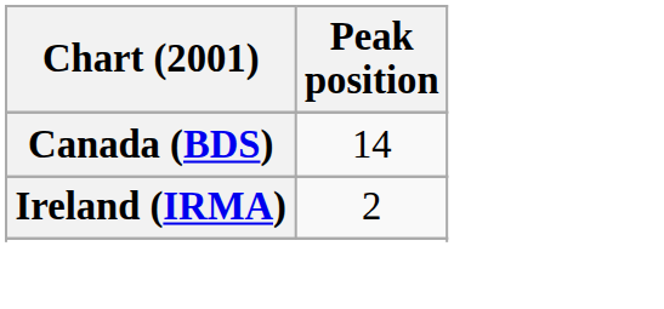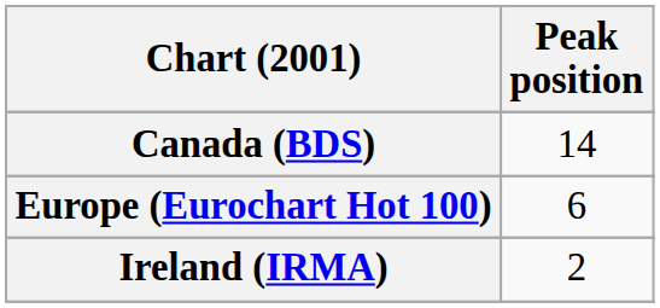+ row: Europe (Eurochart Hot 100) | 6
